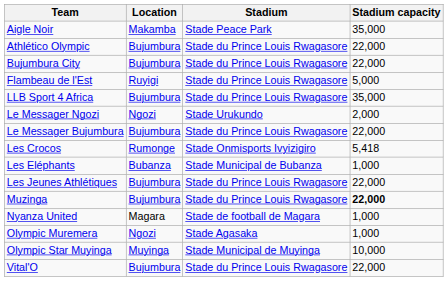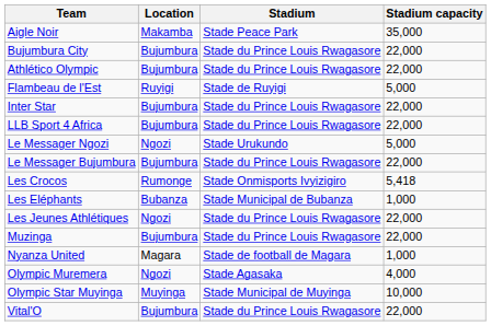rows swapped: Athlético Olympic <-> Bujumbura City
Flambeau de l'Est | Stadium: Stade du Prince Louis Rwagasore -> Stade de Ruyigi
+ row: Inter Star | Bujumbura | Stade du Prince Louis Rwagasore | 22,000
LLB Sport 4 Africa | Stadium capacity: 35,000 -> 22,000
Le Messager Ngozi | Stadium capacity: 2,000 -> 5,000
Les Jeunes Athlétiques | Location: Bujumbura -> Ngozi
Muzinga | Stadium capacity: bold -> normal
Olympic Muremera | Stadium capacity: 1,000 -> 4,000
